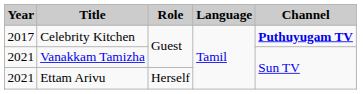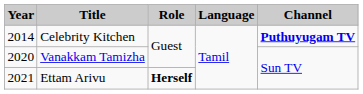Celebrity Kitchen | Year: 2017 -> 2014
Vanakkam Tamizha | Year: 2021 -> 2020
Ettam Arivu | Role: normal -> bold
